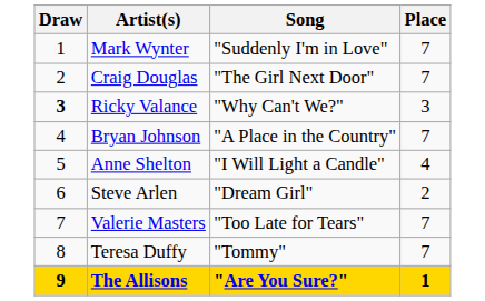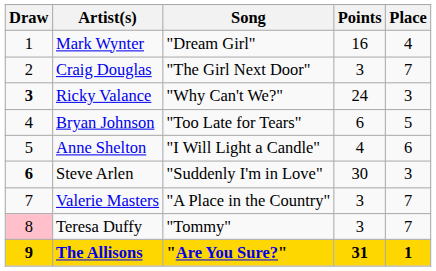+ column: Points | 16 | 3 | 24 | 6 | 4 | 30 | 3 | 3 | 31
Mark Wynter | Song: "Suddenly I'm in Love" -> "Dream Girl"
Mark Wynter | Place: 7 -> 4
Bryan Johnson | Song: "A Place in the Country" -> "Too Late for Tears"
Bryan Johnson | Place: 7 -> 5
Anne Shelton | Place: 4 -> 6
Steve Arlen | Draw: normal -> bold
Steve Arlen | Song: "Dream Girl" -> "Suddenly I'm in Love"
Steve Arlen | Place: 2 -> 3
Valerie Masters | Song: "Too Late for Tears" -> "A Place in the Country"
Teresa Duffy | Draw: no background -> pink background
